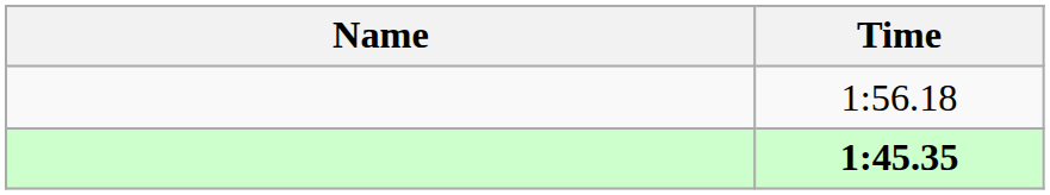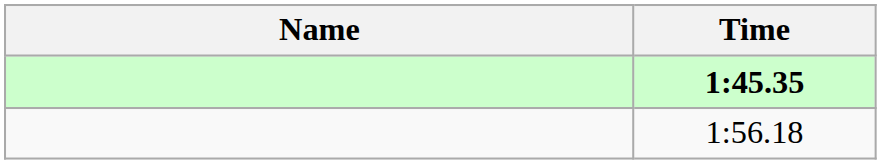rows swapped: 1:45.35 <-> 1:56.18
